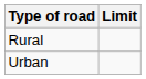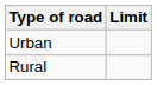rows swapped: Urban <-> Rural
